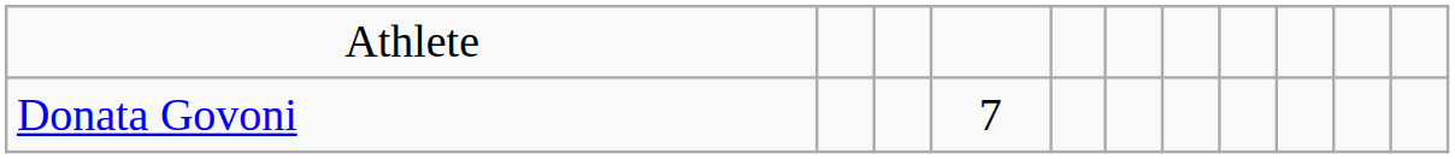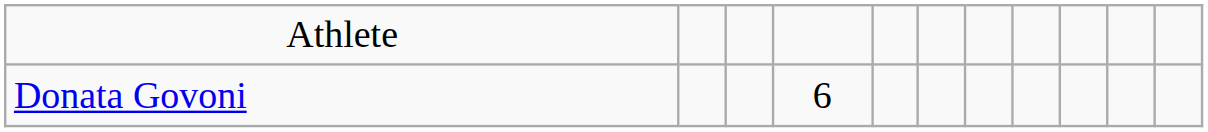Donata Govoni | column 4: 7 -> 6
